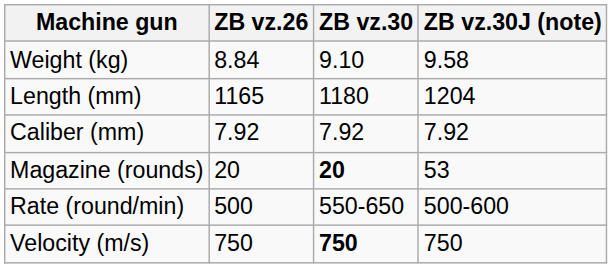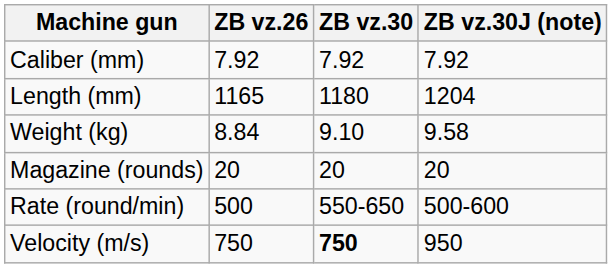rows swapped: Caliber (mm) <-> Weight (kg)
Magazine (rounds) | ZB vz.30: bold -> normal
Magazine (rounds) | ZB vz.30J (note): 53 -> 20
Velocity (m/s) | ZB vz.30J (note): 750 -> 950
